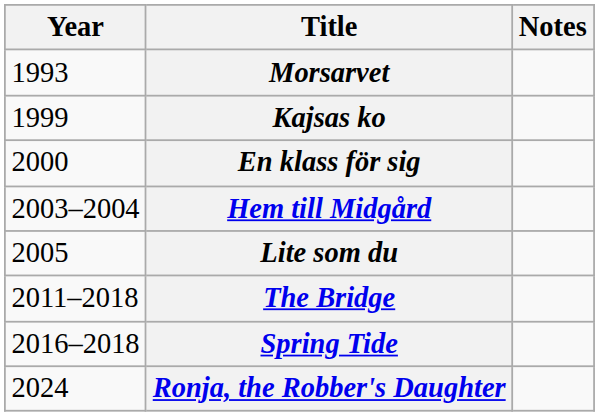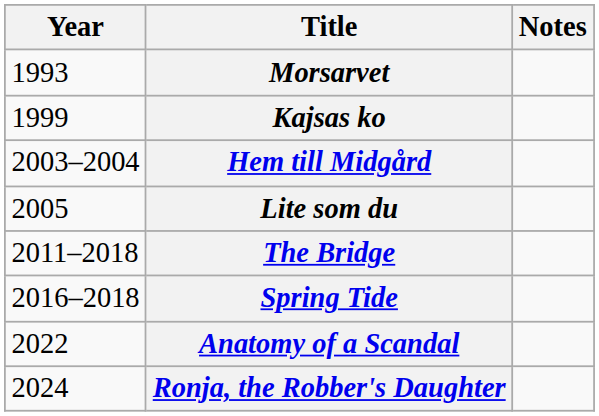- row: 2000 | En klass för sig
+ row: 2022 | Anatomy of a Scandal
